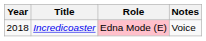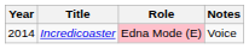Incredicoaster | Year: 2018 -> 2014
